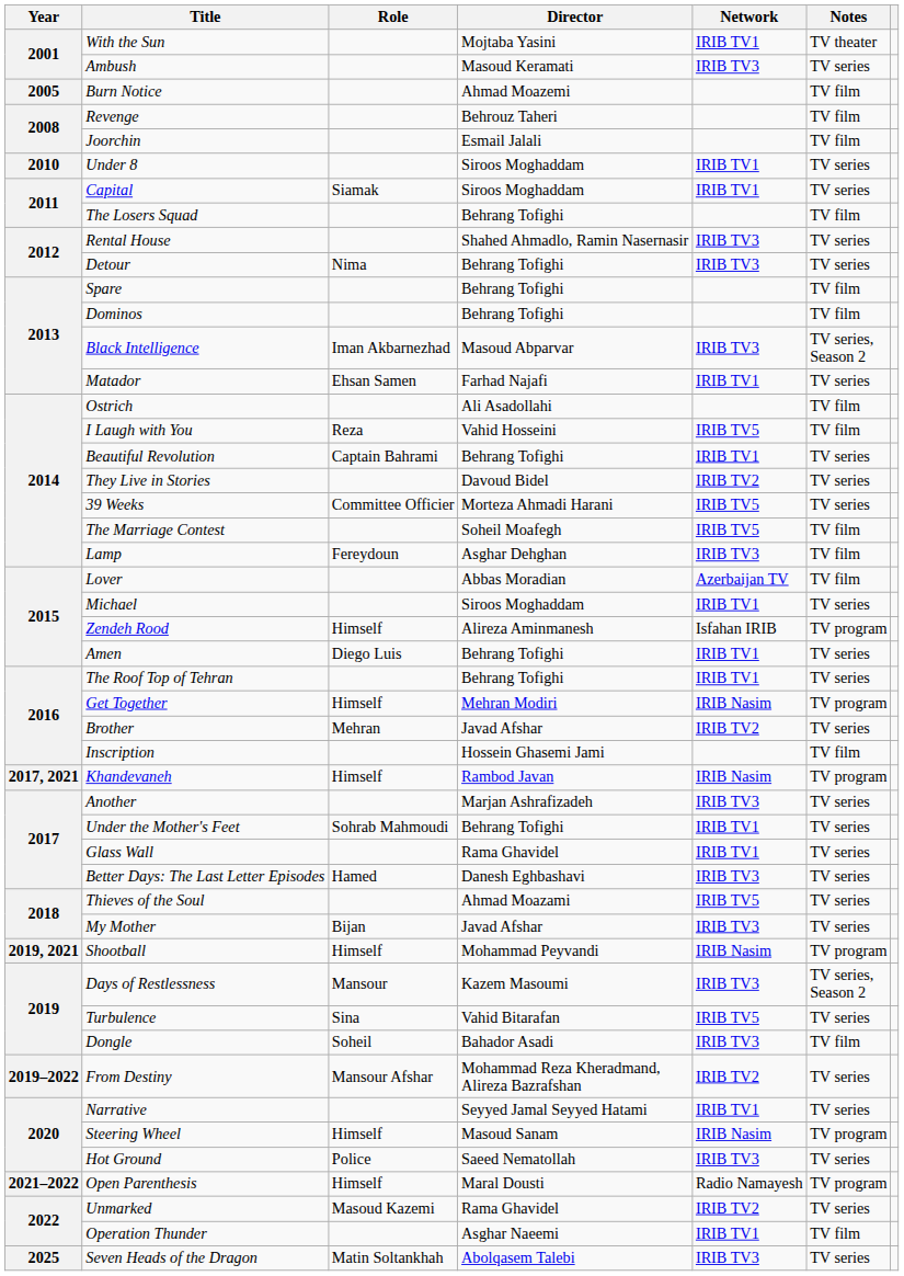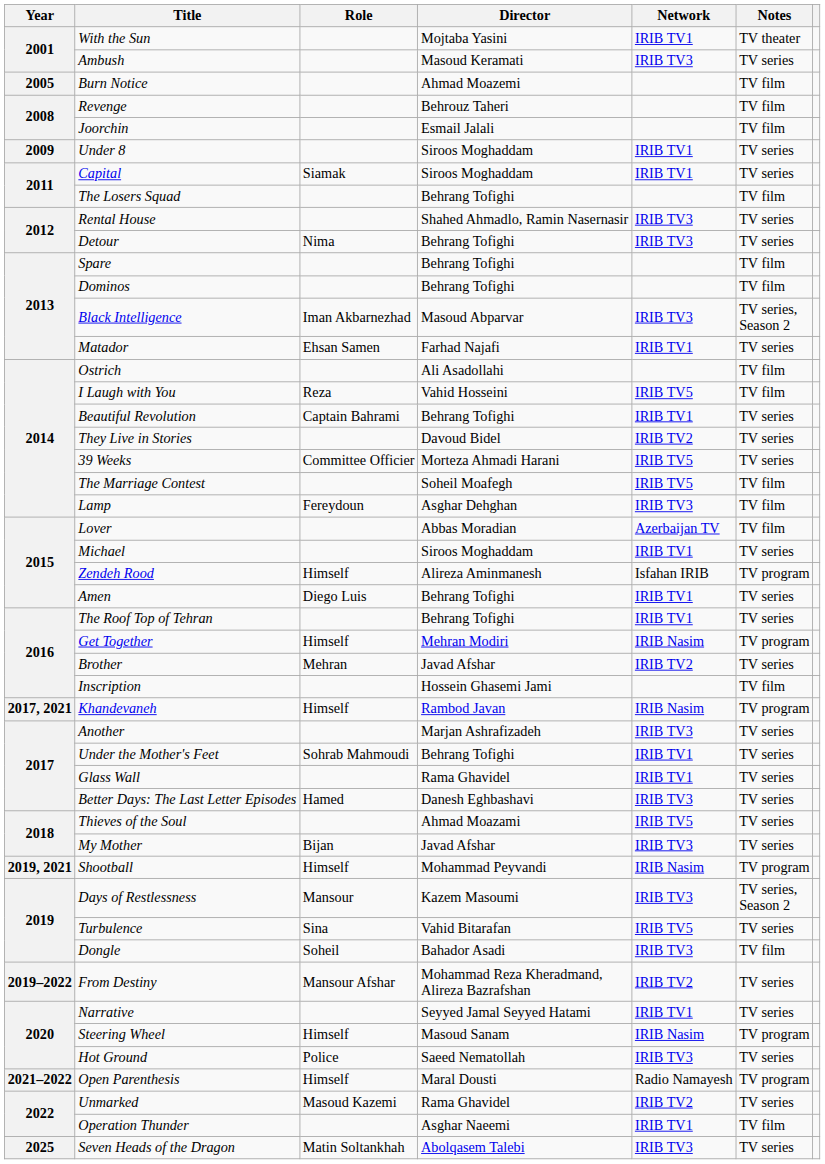Under 8 | Year: 2010 -> 2009
